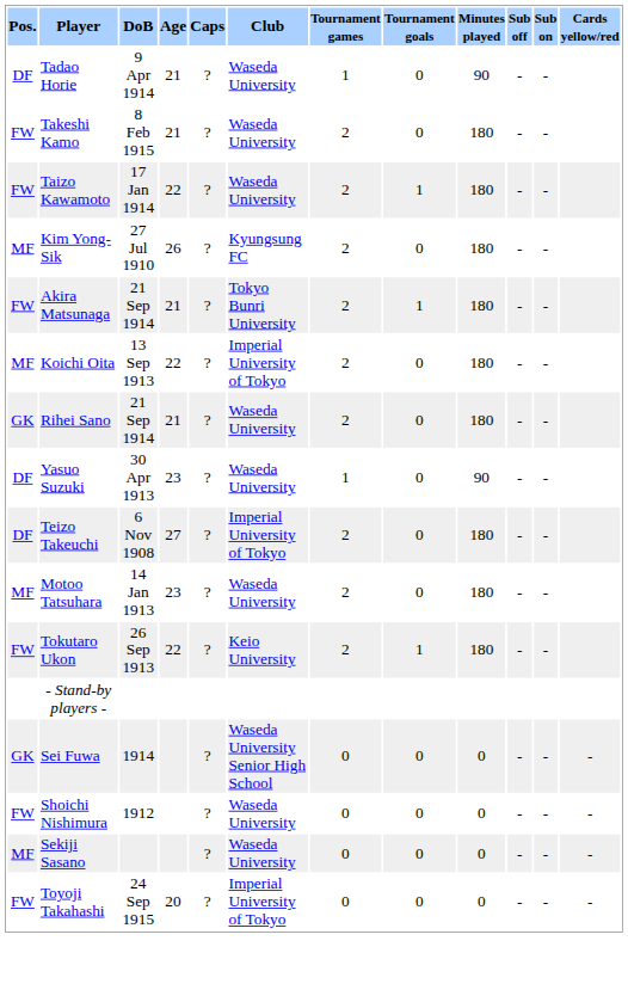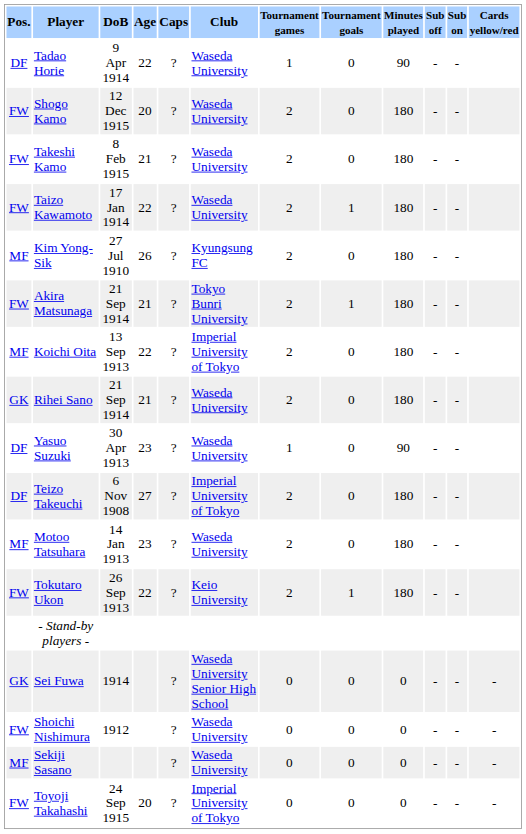Tadao Horie | Age: 21 -> 22
+ row: FW | Shogo Kamo | 12 Dec 1915 | 20 | ? | Waseda University | 2 | 0 | 180 | - | -
